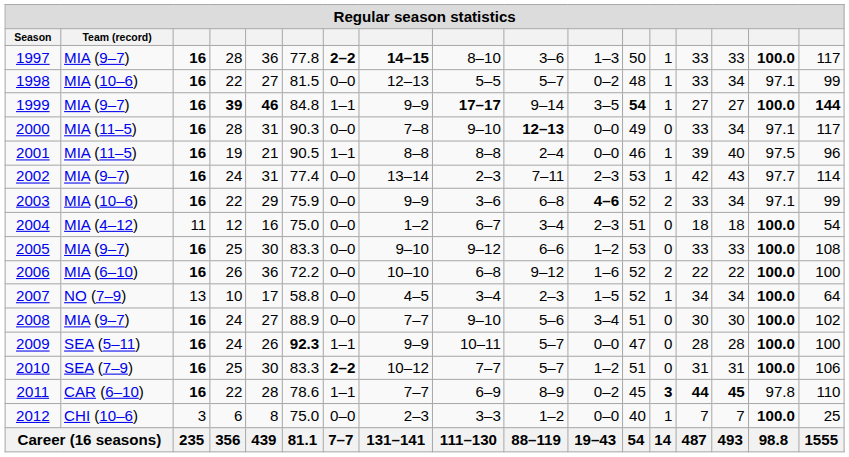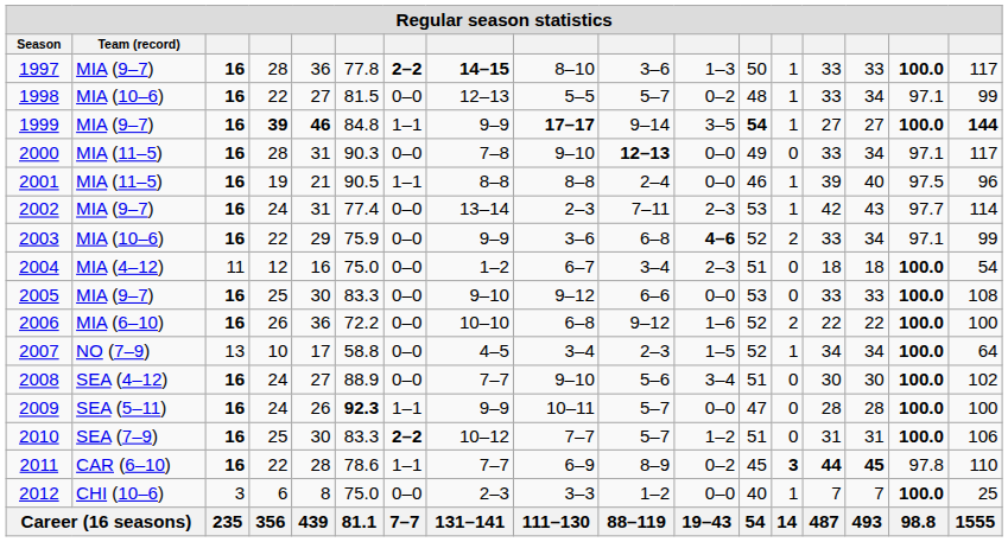2005 | column 11: 1–2 -> 0–0
2008 | Team (record): MIA (9–7) -> SEA (4–12)
